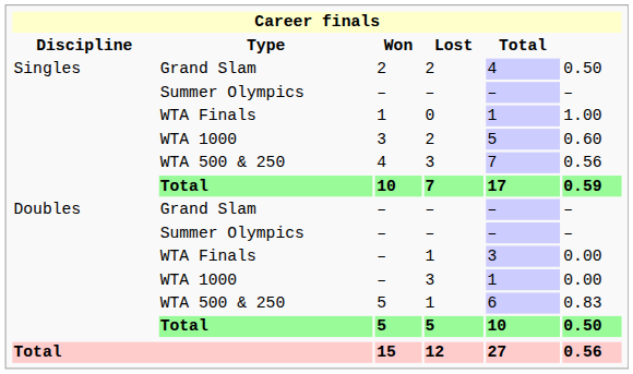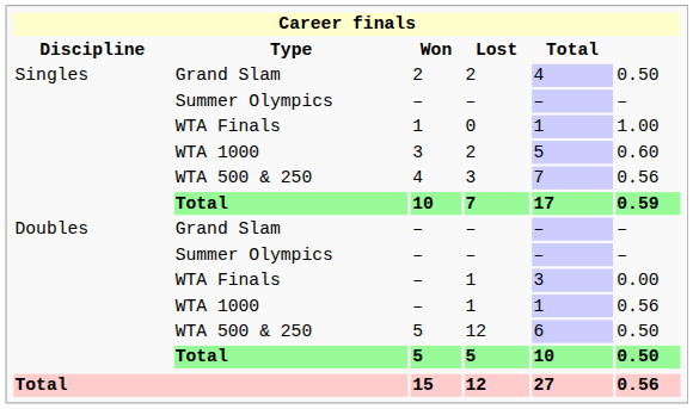WTA 1000 / – | Lost: 3 -> 1
WTA 1000 / – | column 6: 0.00 -> 0.56
WTA 500 & 250 / 5 | Lost: 1 -> 12
WTA 500 & 250 / 5 | column 6: 0.83 -> 0.50
